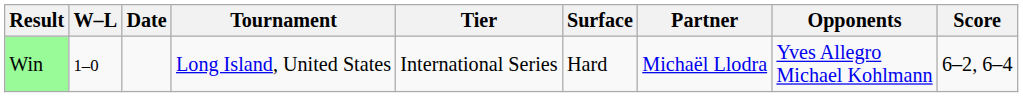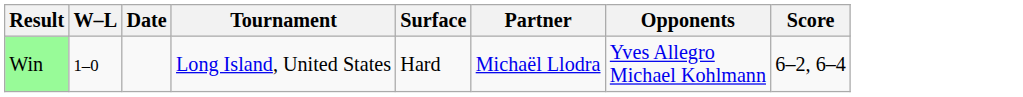- column: Tier | International Series
